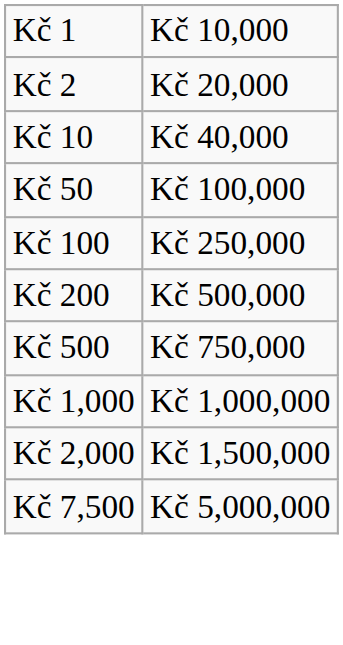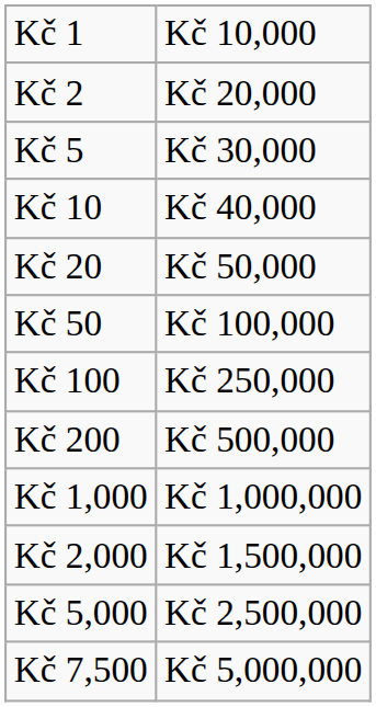+ row: Kč 5 | Kč 30,000
+ row: Kč 20 | Kč 50,000
- row: Kč 500 | Kč 750,000
+ row: Kč 5,000 | Kč 2,500,000
